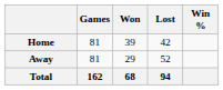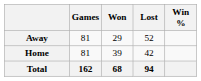rows swapped: Home <-> Away
